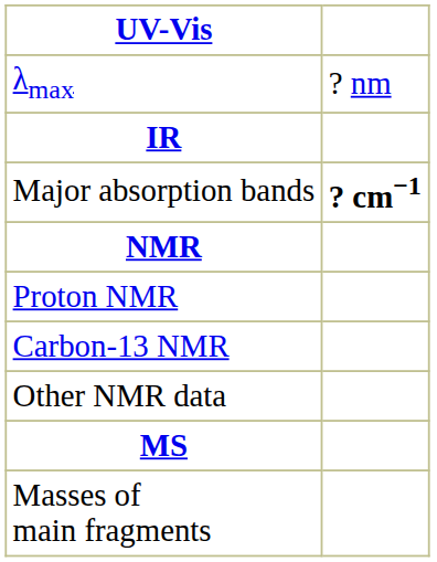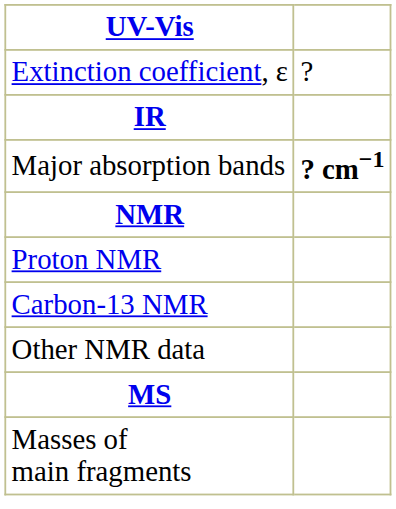- row: λmax | ? nm
+ row: Extinction coefficient, ε | ?
